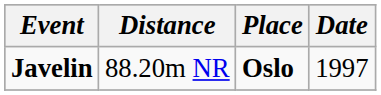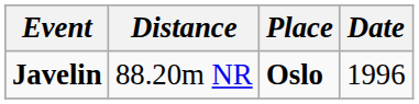Javelin | Date: 1997 -> 1996
